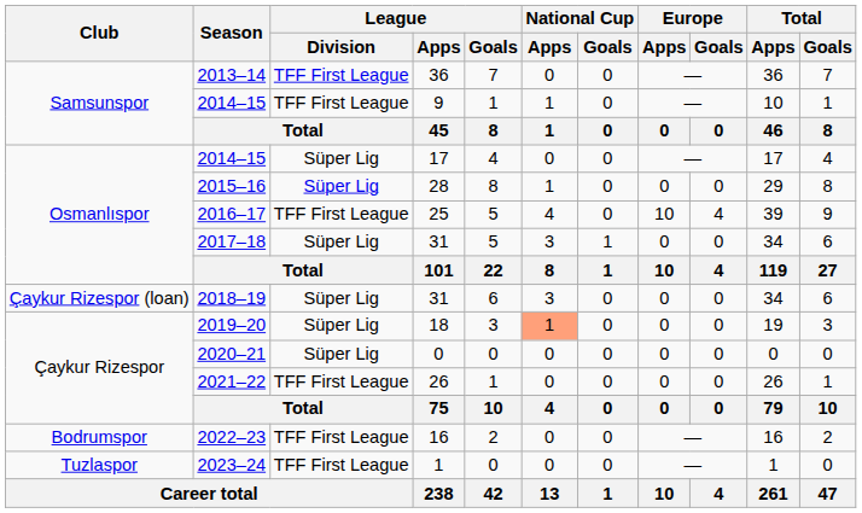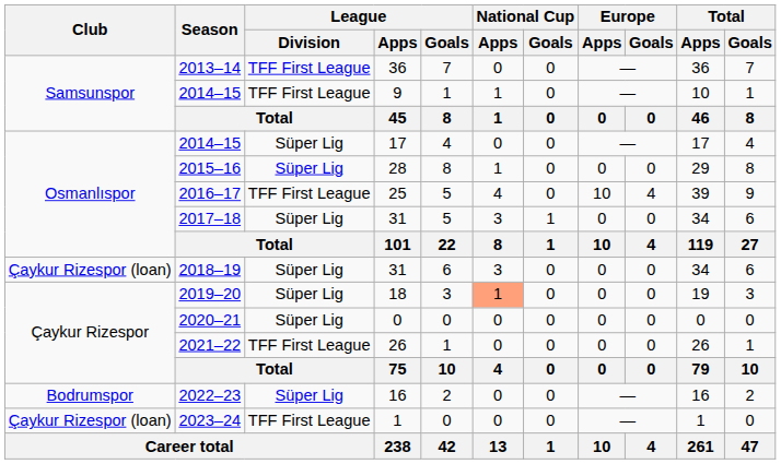2022–23 | League / Division: TFF First League -> Süper Lig
2023–24 | Club: Tuzlaspor -> Çaykur Rizespor (loan)
